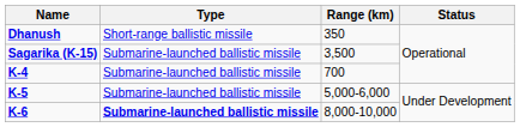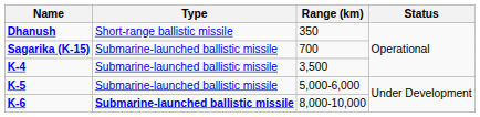Sagarika (K-15) | Range (km): 3,500 -> 700
K-4 | Range (km): 700 -> 3,500
